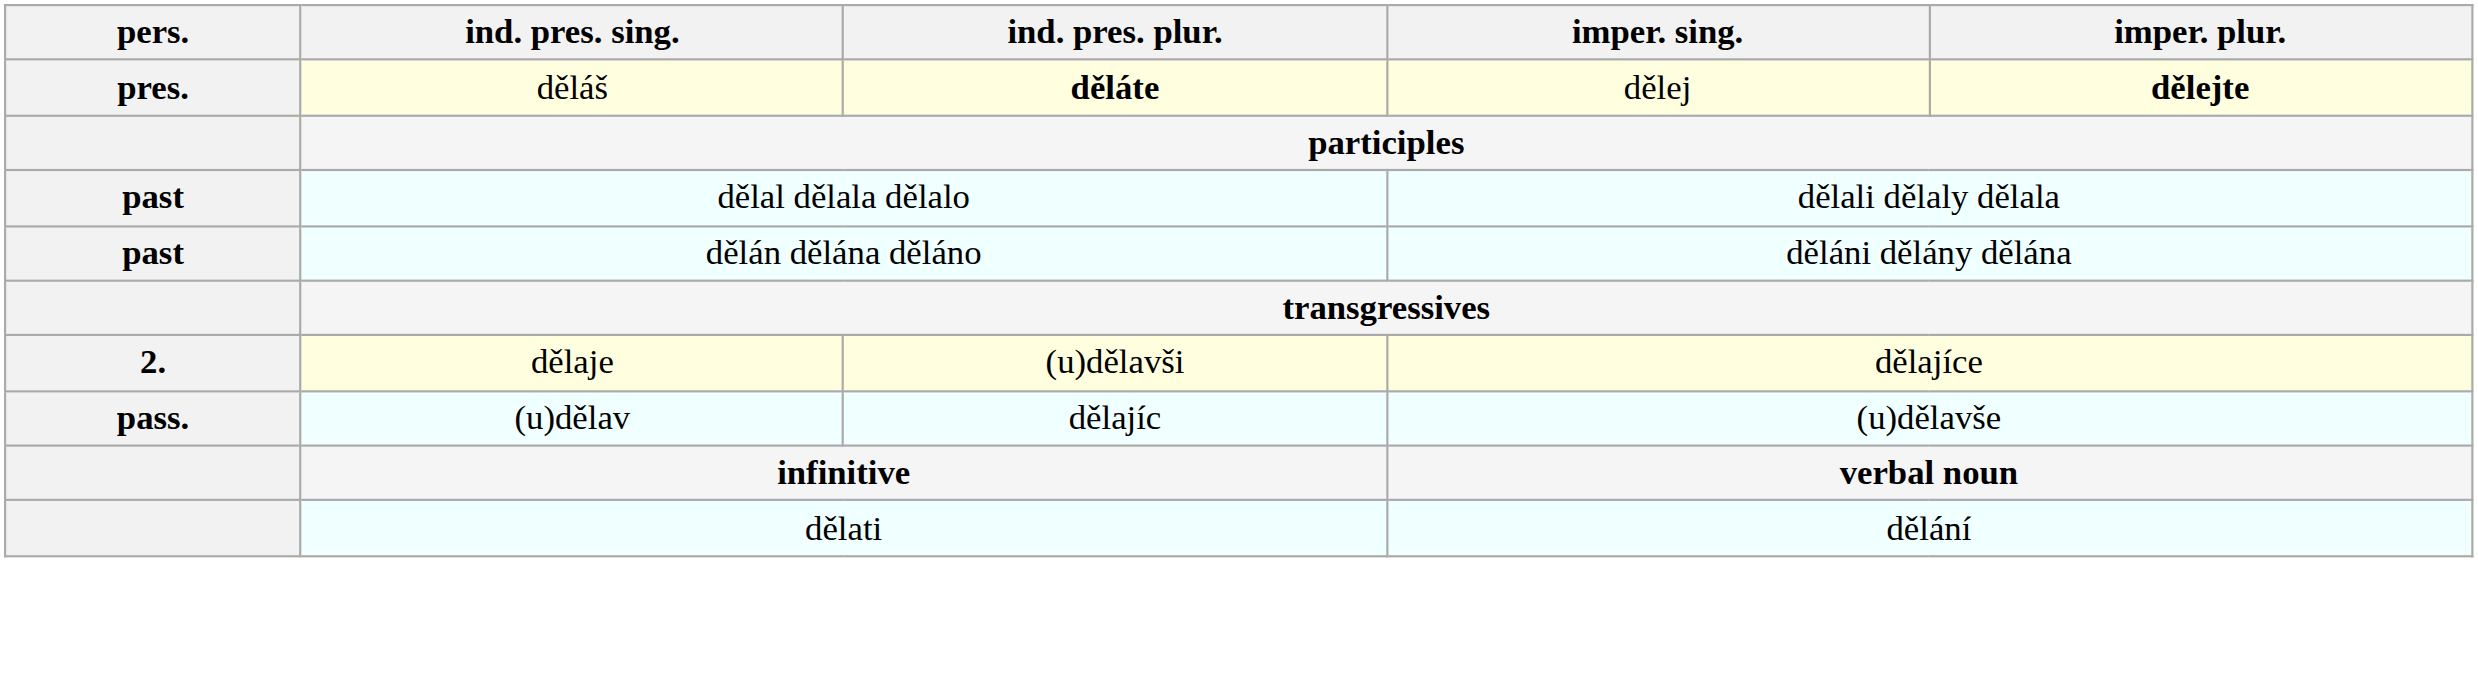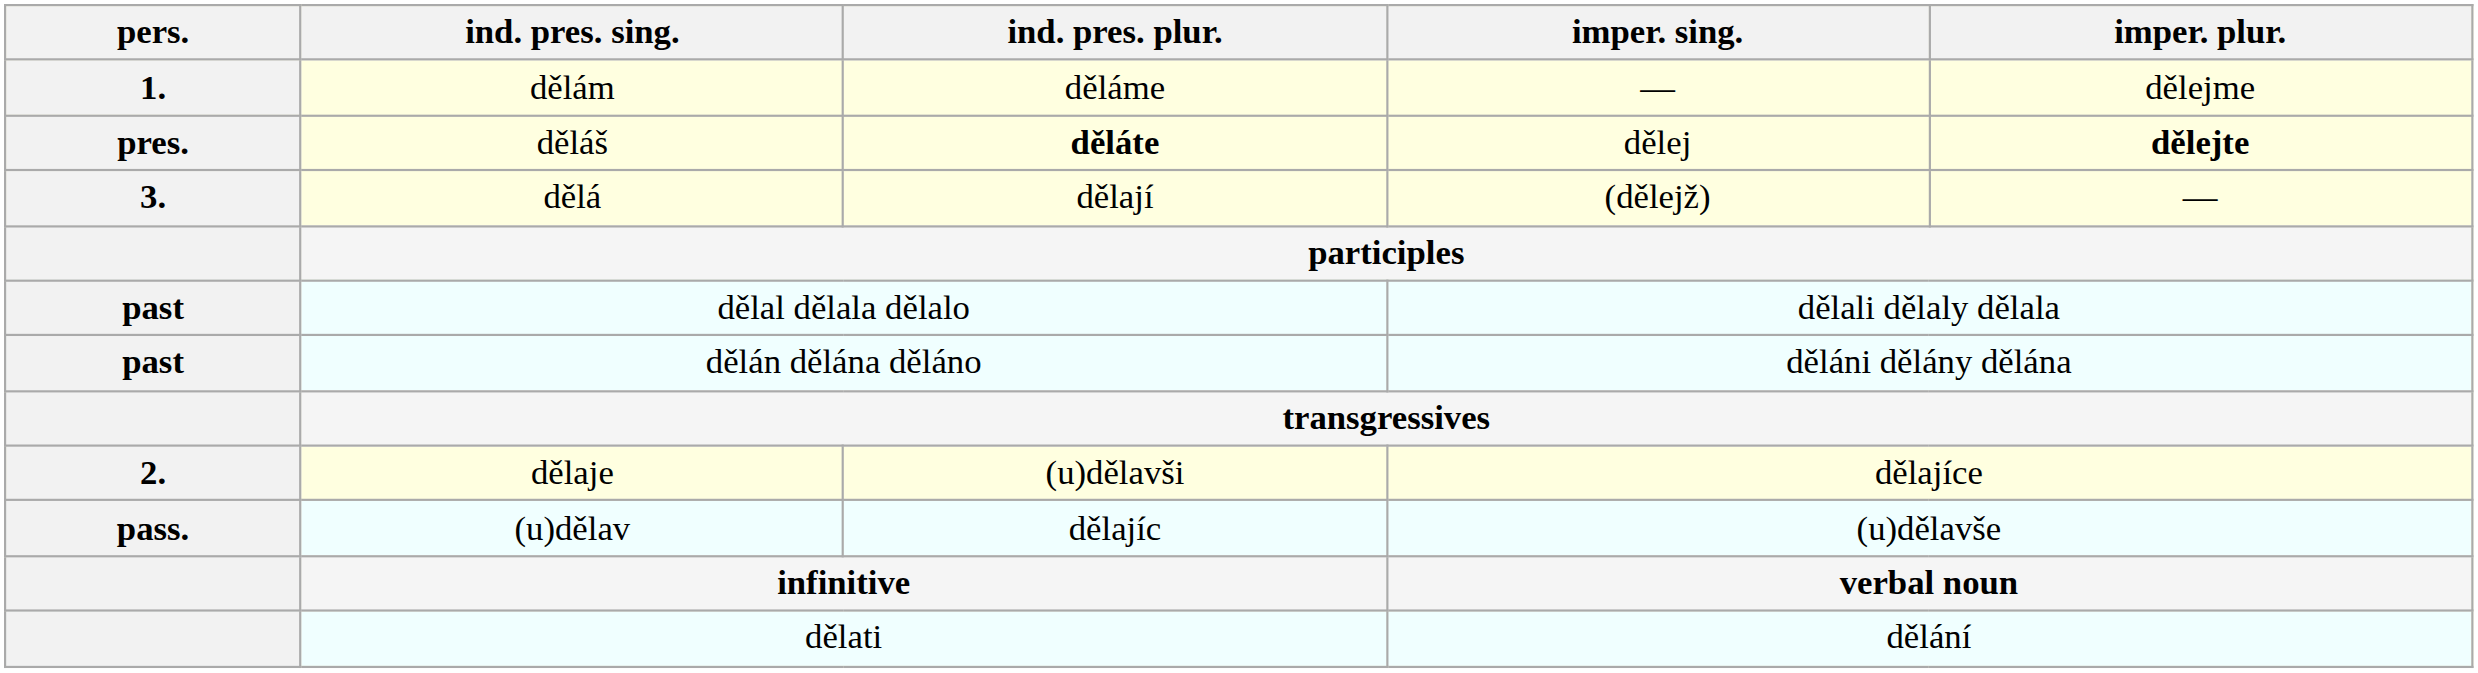+ row: 1. | dělám | děláme | — | dělejme
+ row: 3. | dělá | dělají | (dělejž) | —
